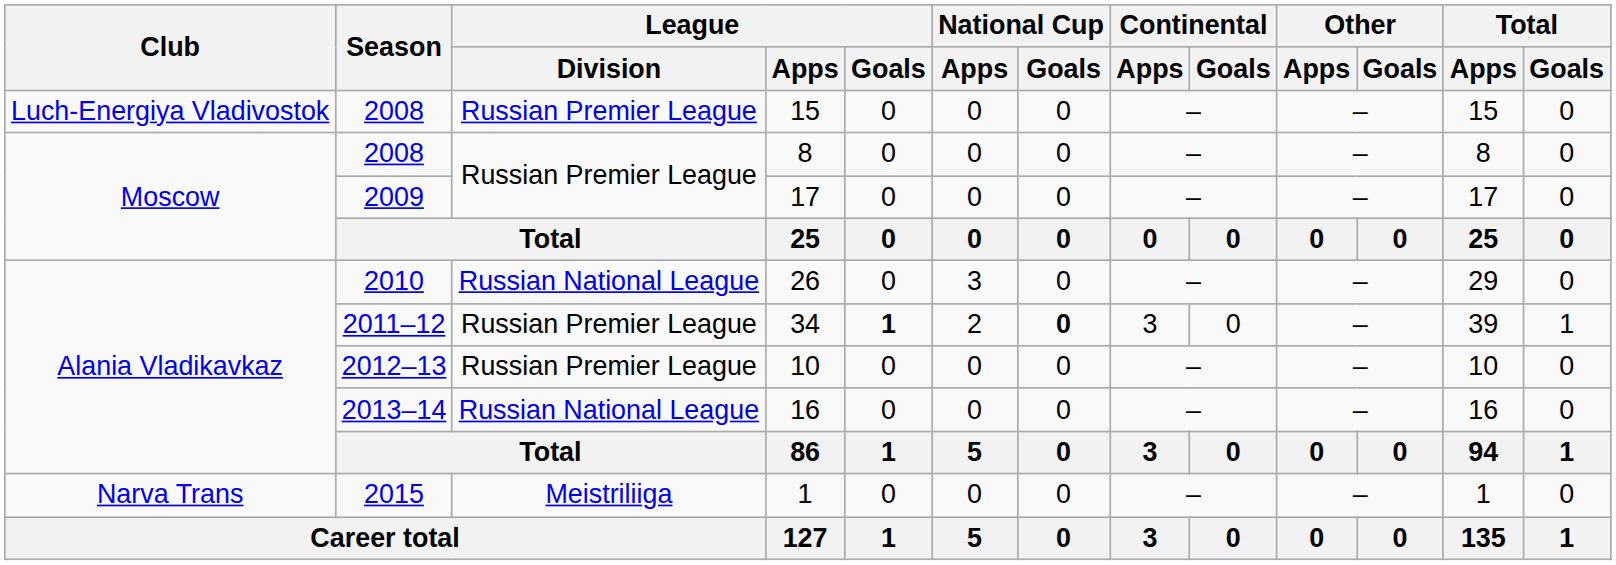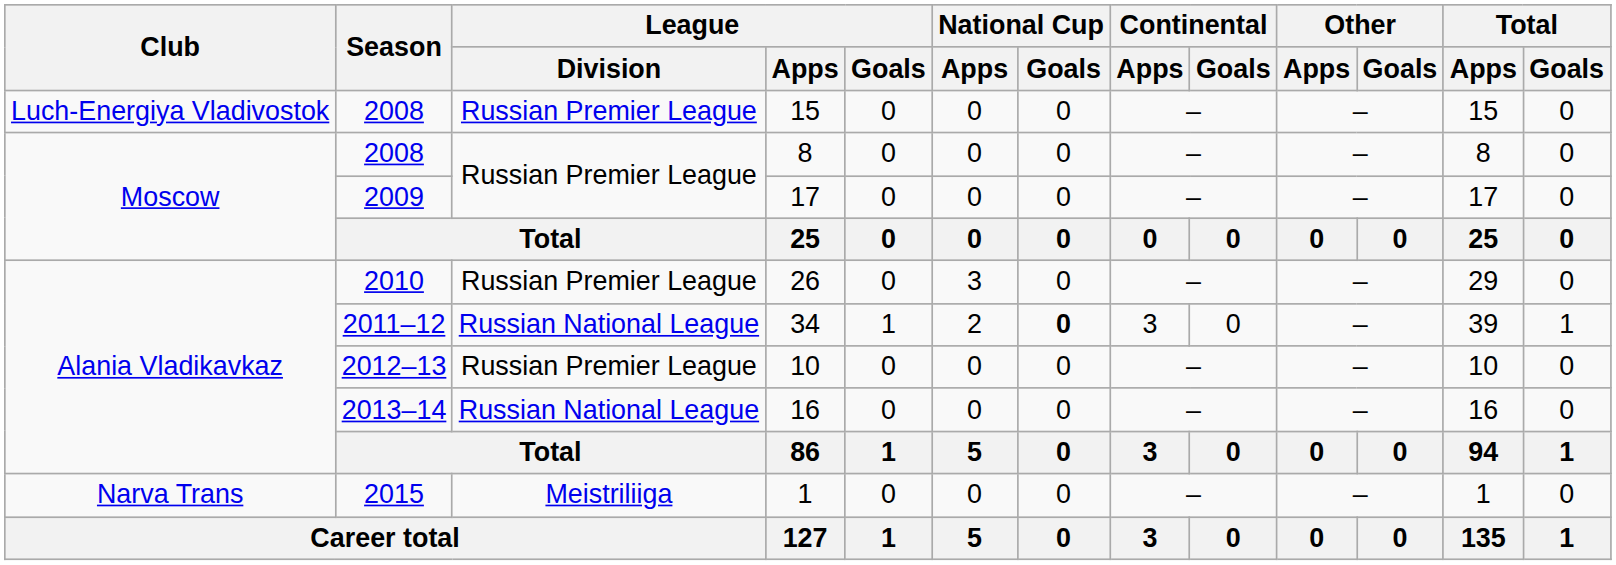26 | League / Division: Russian National League -> Russian Premier League
34 | League / Division: Russian Premier League -> Russian National League
34 | League / Goals: bold -> normal
